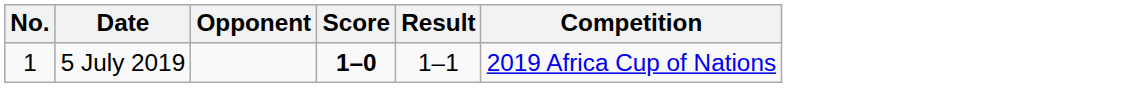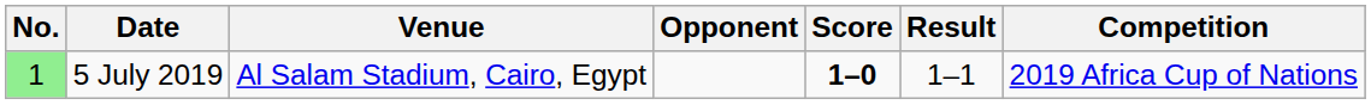+ column: Venue | Al Salam Stadium, Cairo, Egypt
5 July 2019 | No.: no background -> lightgreen background
